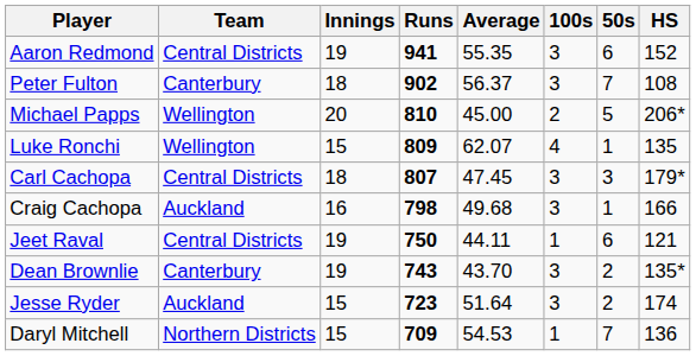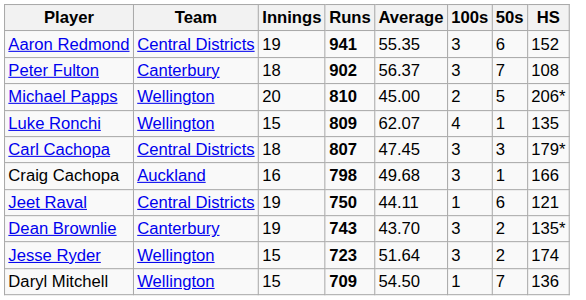Jesse Ryder | Team: Auckland -> Wellington
Daryl Mitchell | Team: Northern Districts -> Wellington
Daryl Mitchell | Average: 54.53 -> 54.50
